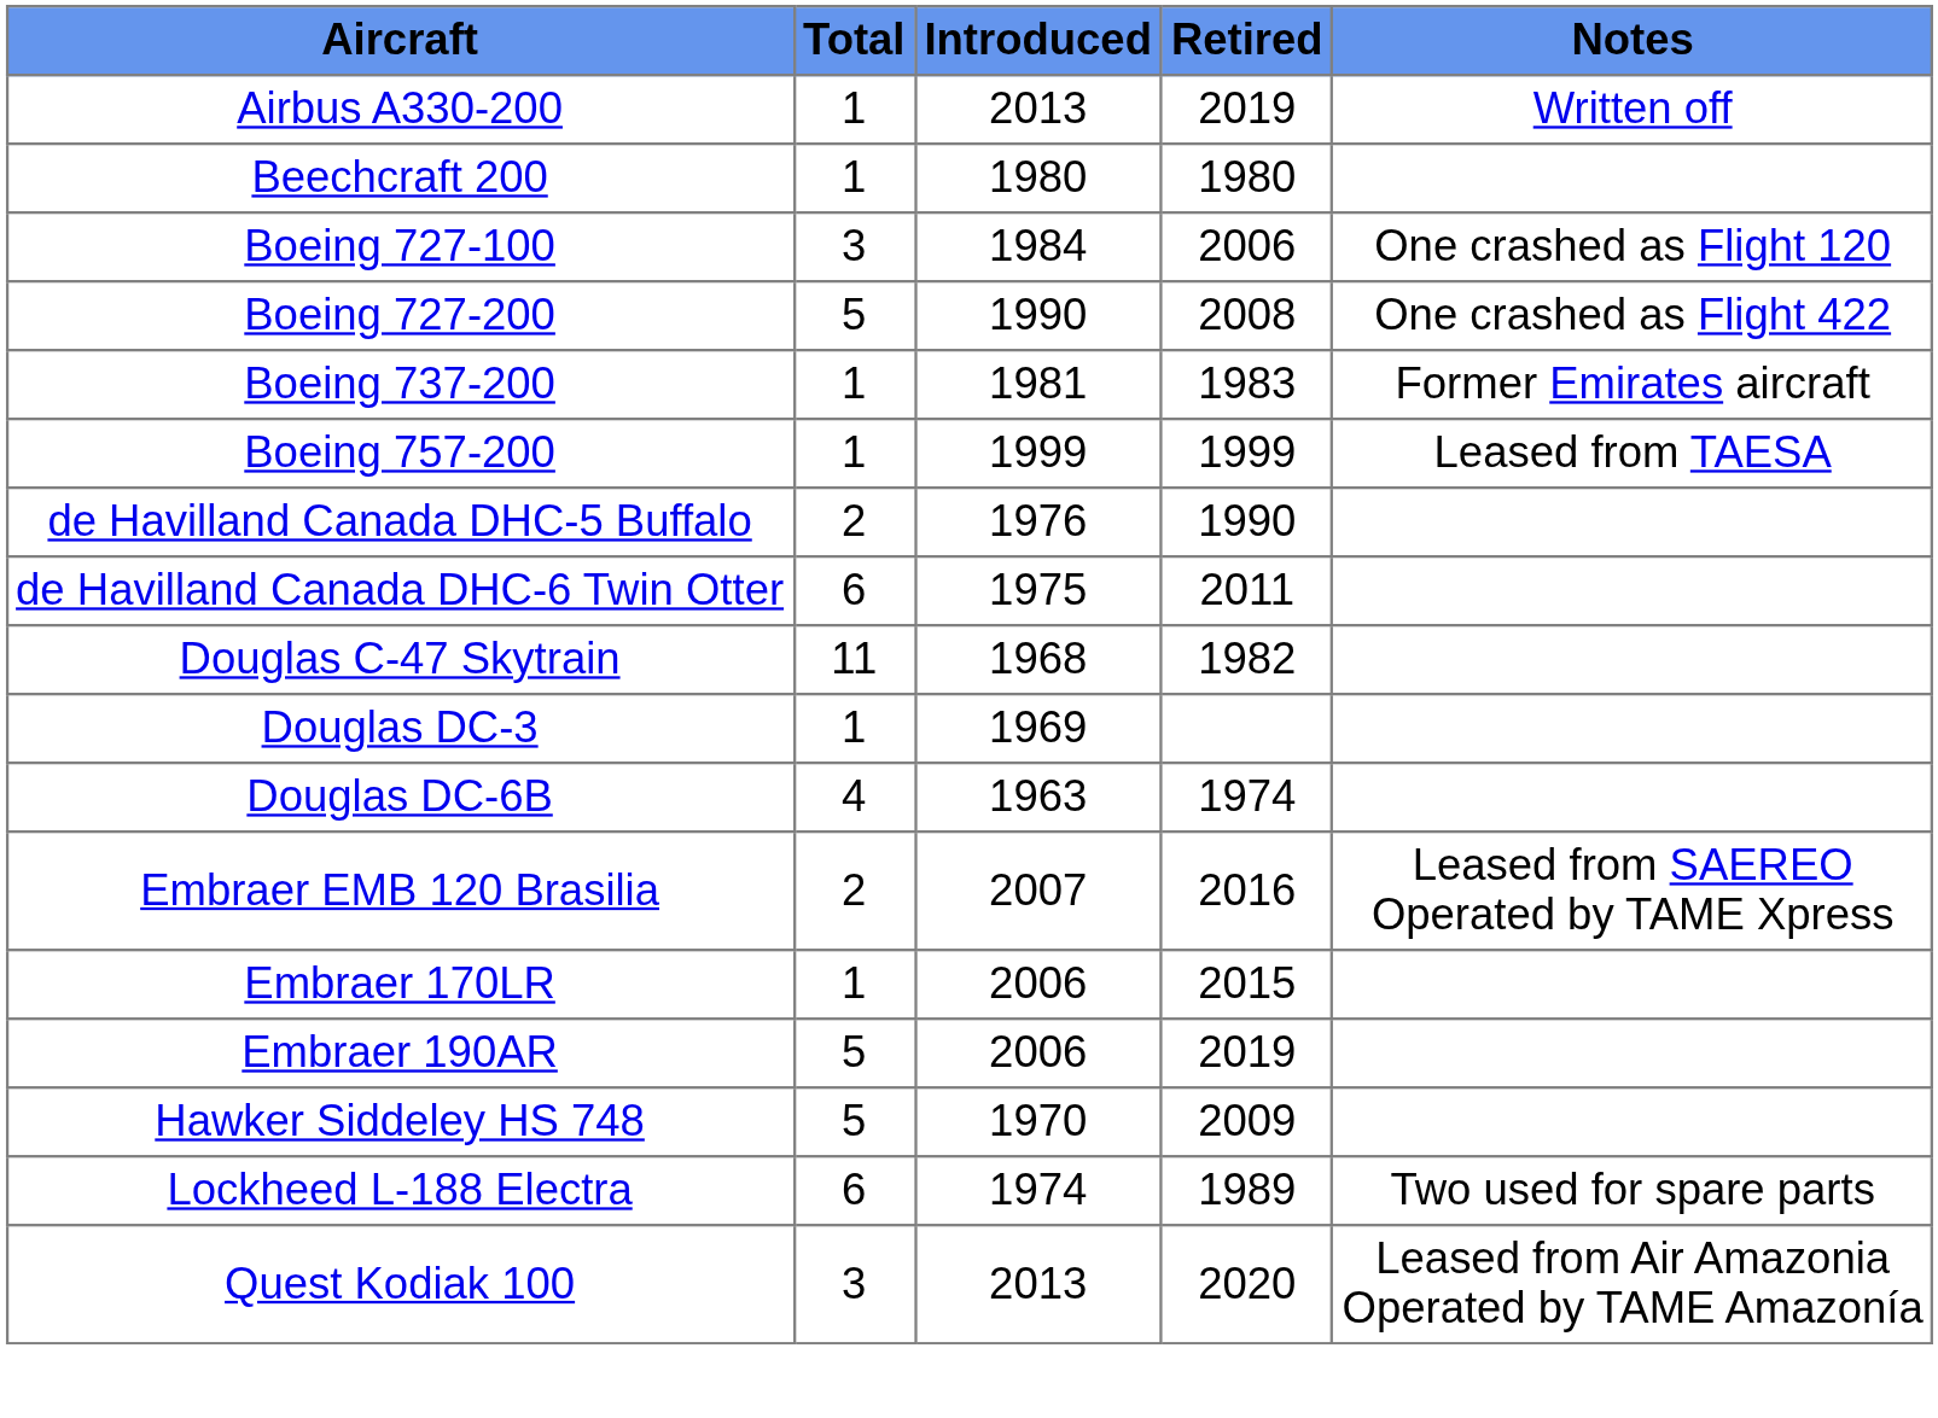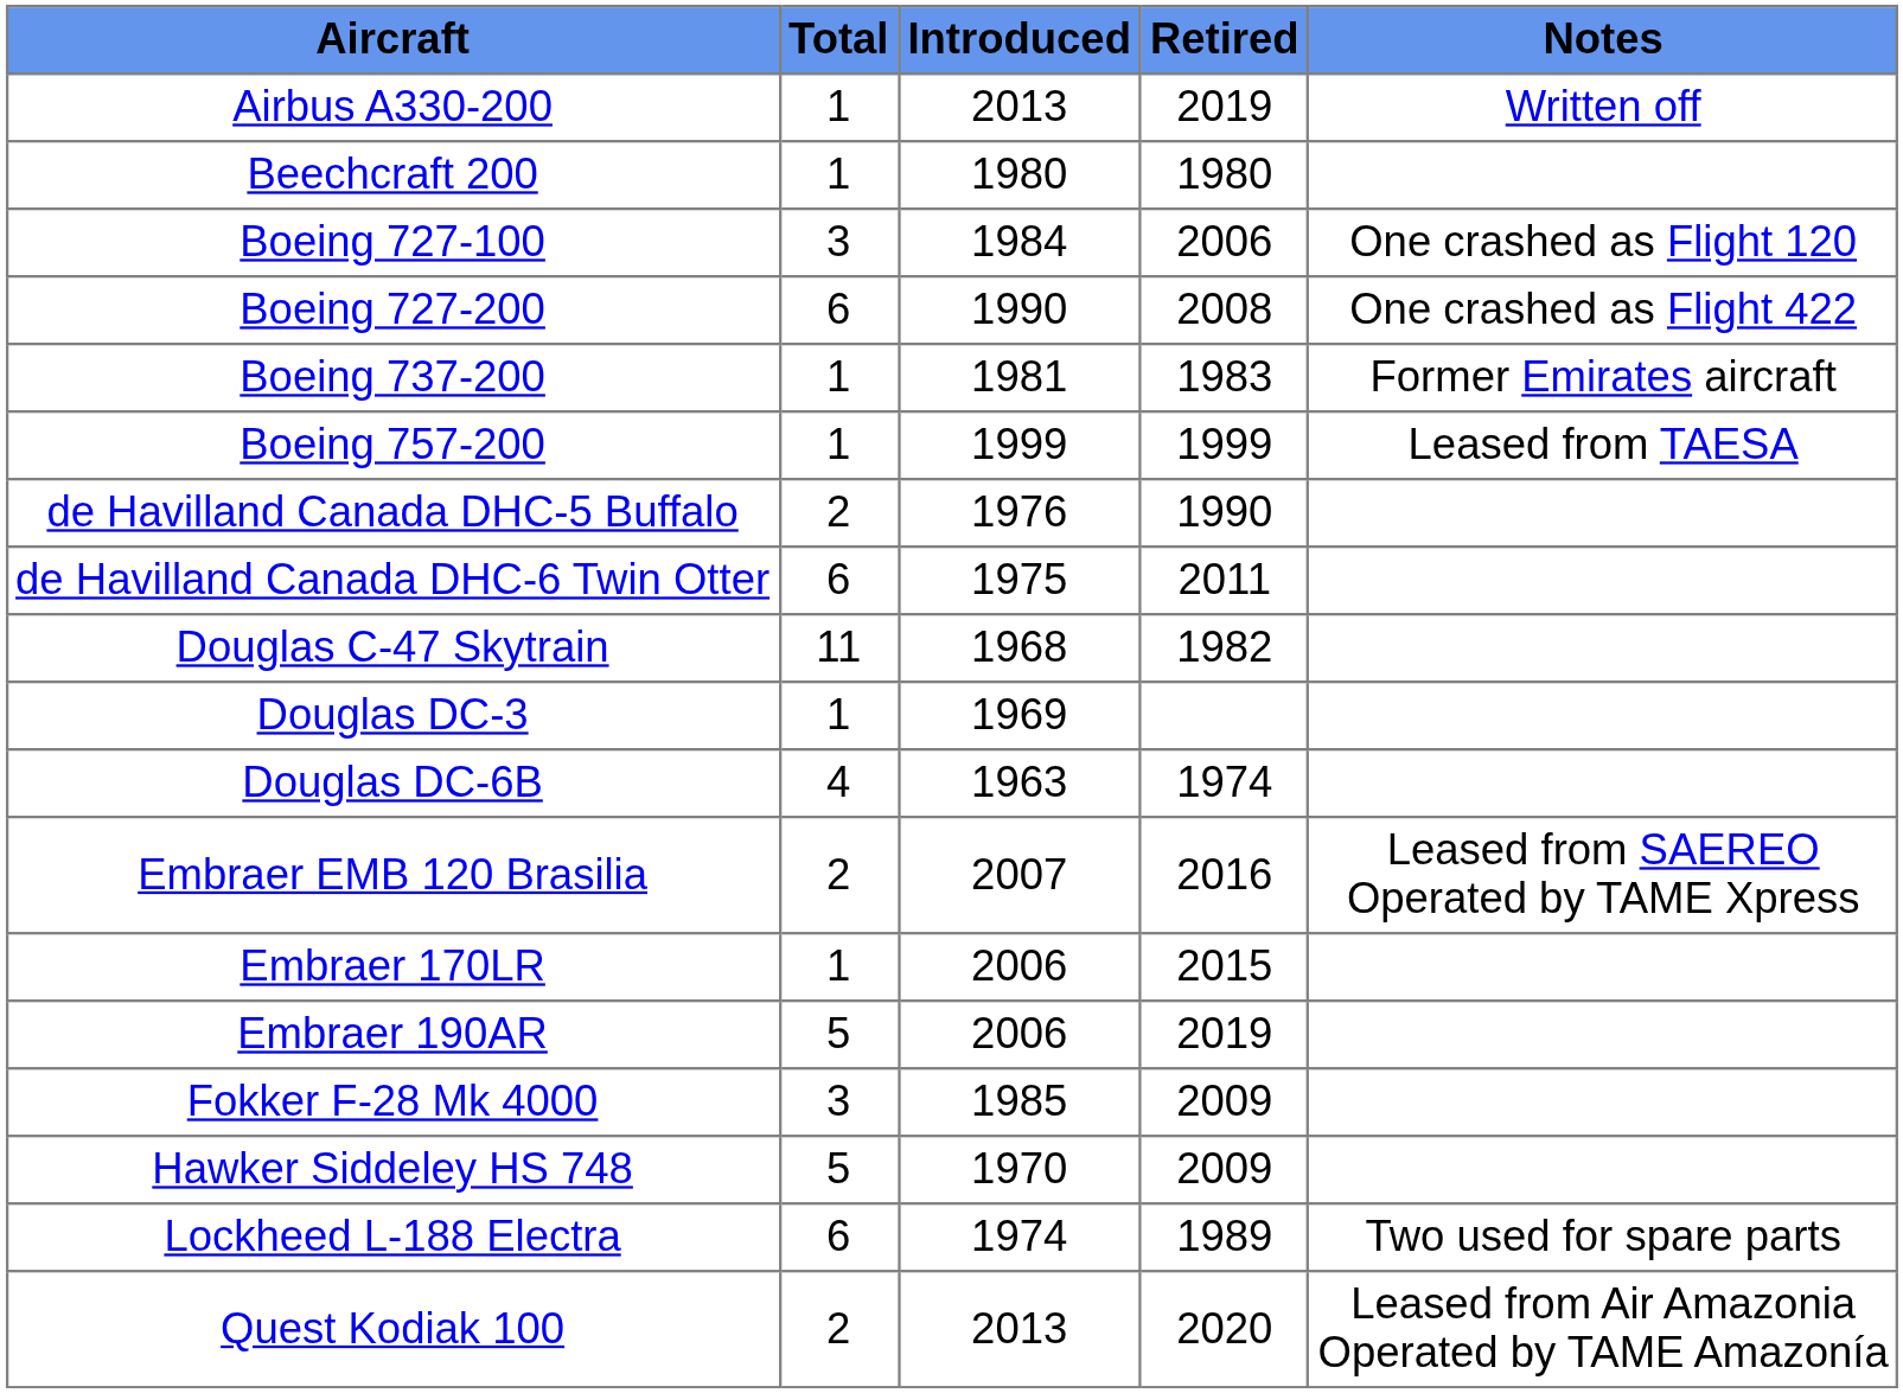Boeing 727-200 | Total: 5 -> 6
+ row: Fokker F-28 Mk 4000 | 3 | 1985 | 2009
Quest Kodiak 100 | Total: 3 -> 2
